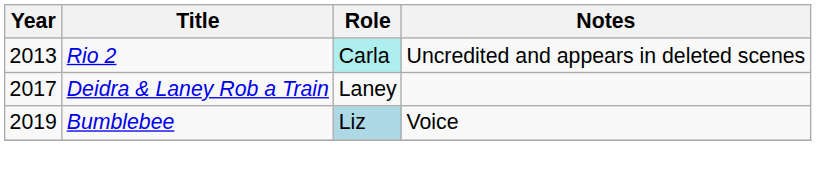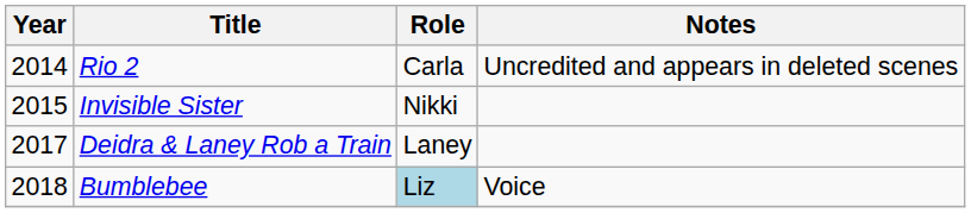Rio 2 | Year: 2013 -> 2014
Rio 2 | Role: paleturquoise background -> no background
+ row: 2015 | Invisible Sister | Nikki
Bumblebee | Year: 2019 -> 2018
